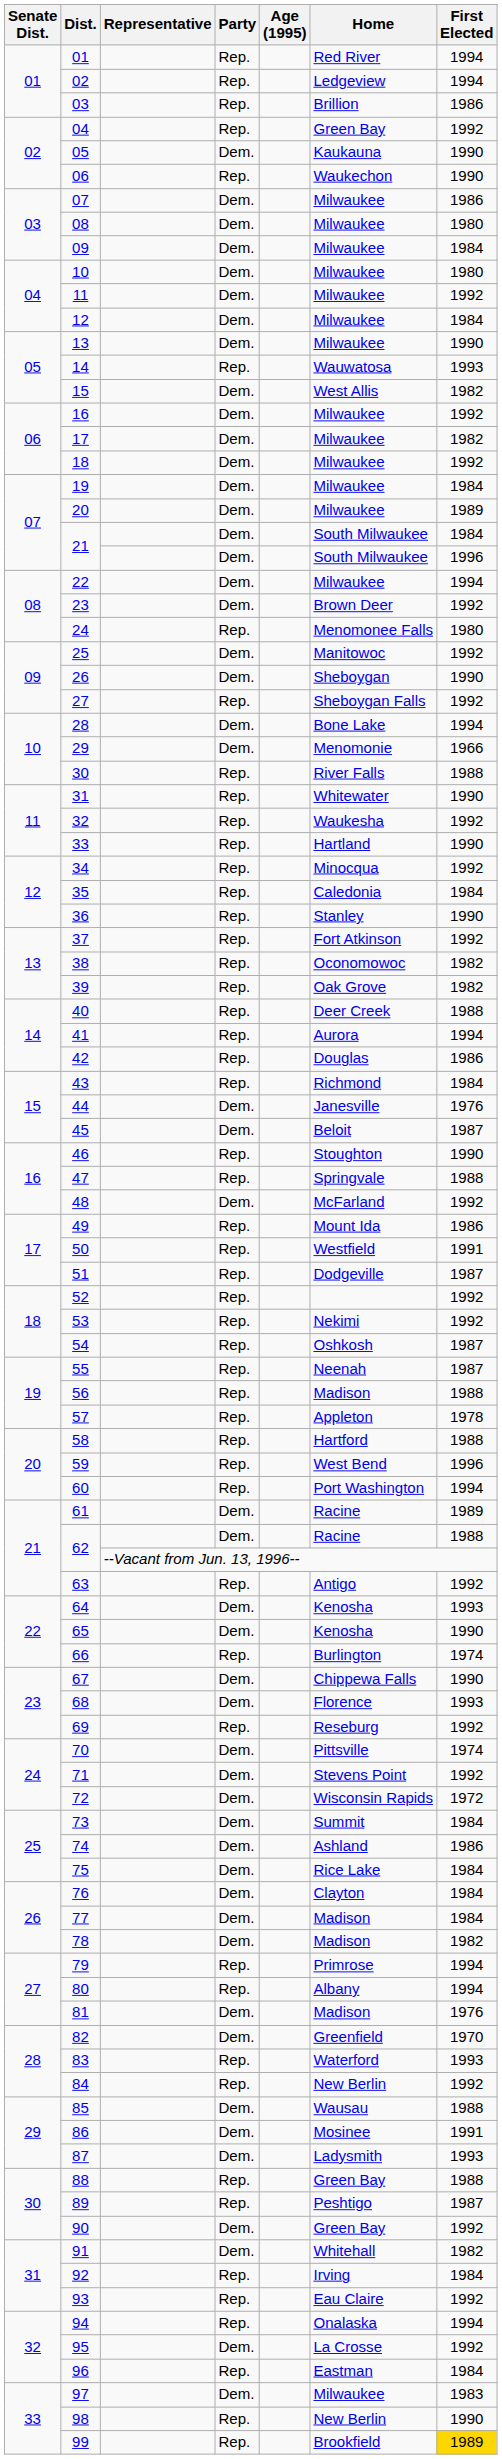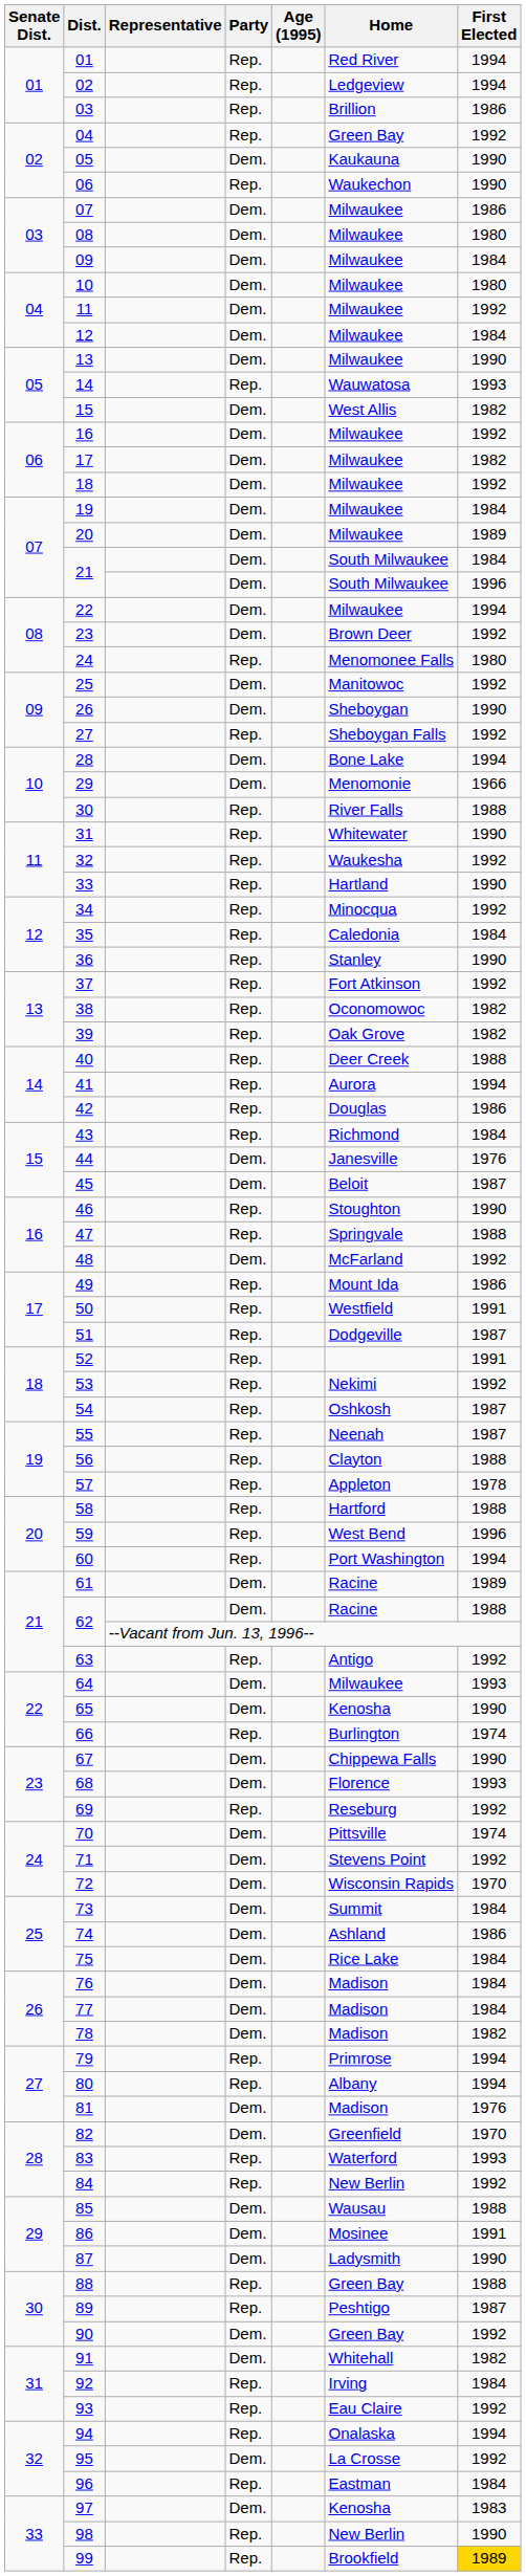52 | First Elected: 1992 -> 1991
56 | Home: Madison -> Clayton
64 | Home: Kenosha -> Milwaukee
72 | First Elected: 1972 -> 1970
76 | Home: Clayton -> Madison
87 | First Elected: 1993 -> 1990
97 | Home: Milwaukee -> Kenosha
